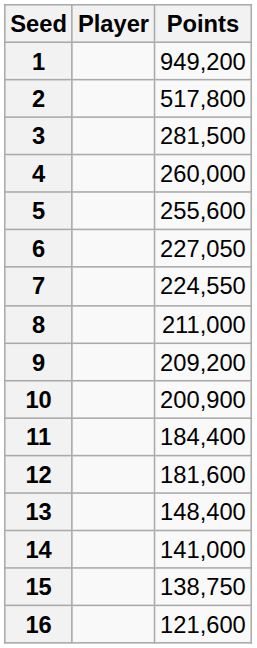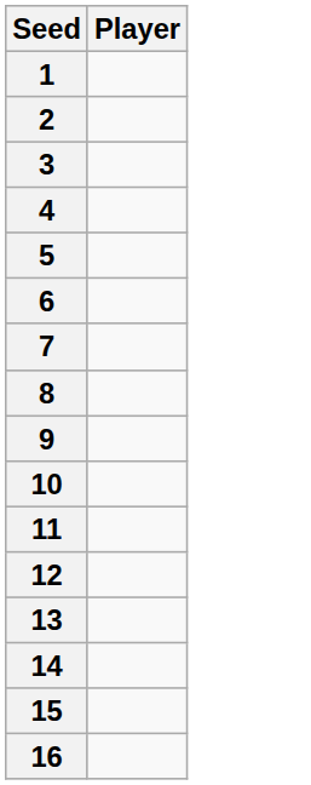- column: Points | 949,200 | 517,800 | 281,500 | 260,000 | 255,600 | 227,050 | 224,550 | 211,000 | 209,200 | 200,900 | 184,400 | 181,600 | 148,400 | 141,000 | 138,750 | 121,600
